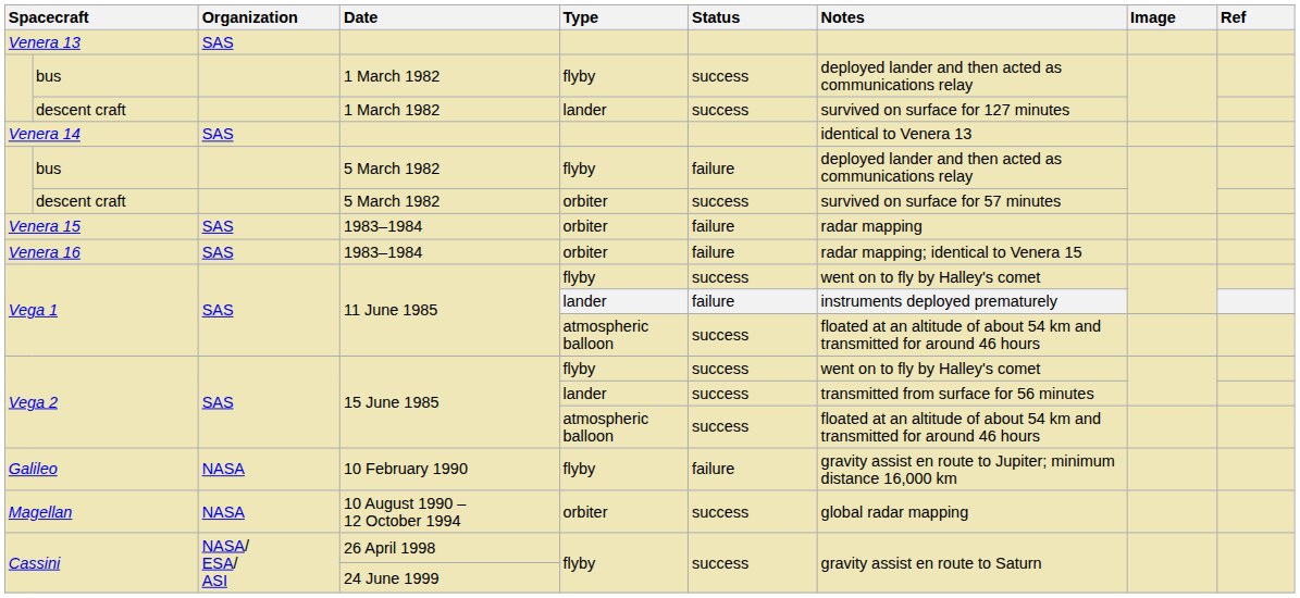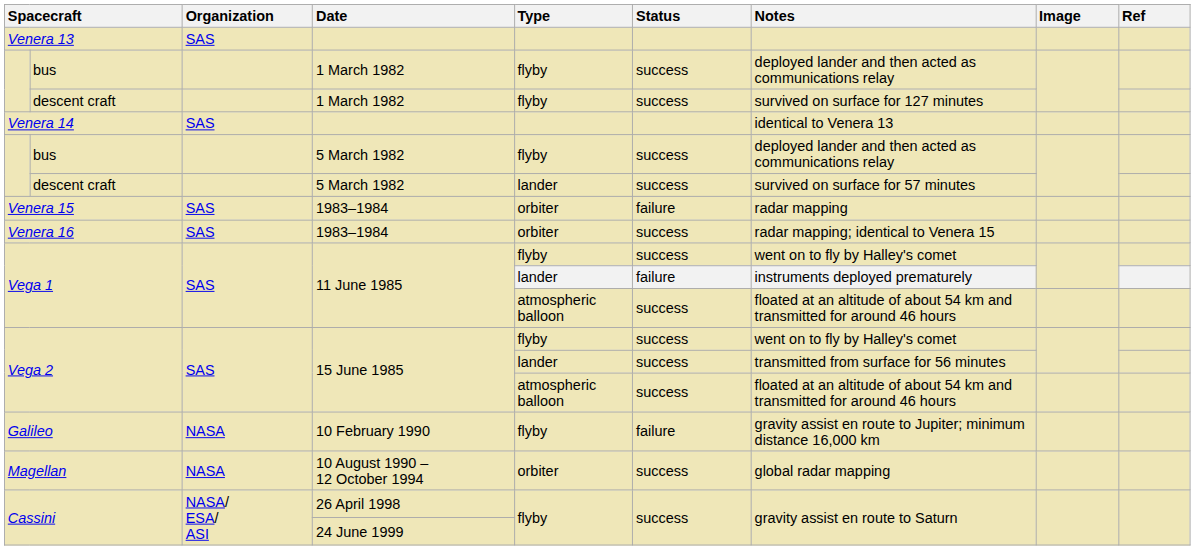descent craft / 1 March 1982 | Type: lander -> flyby
bus / 5 March 1982 | Status: failure -> success
descent craft / 5 March 1982 | Type: orbiter -> lander
Venera 16 | Status: failure -> success
